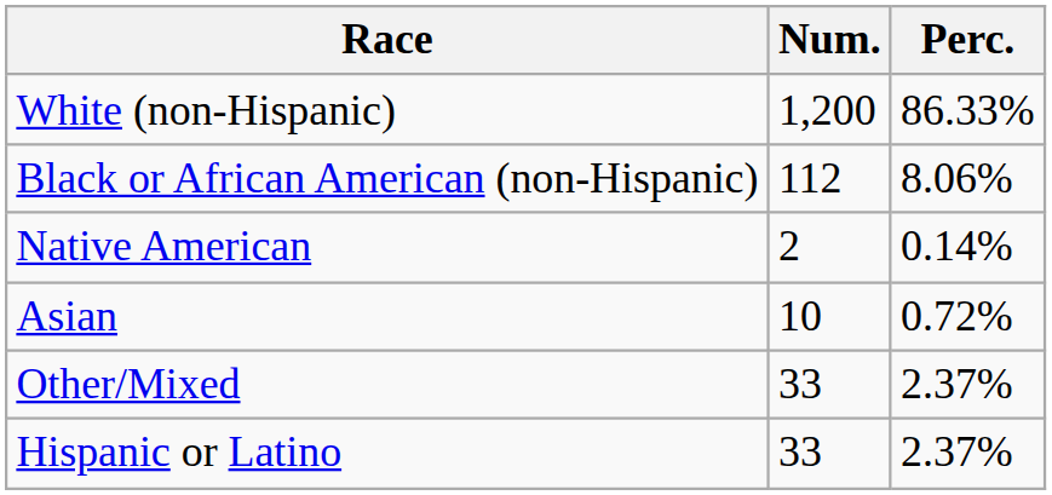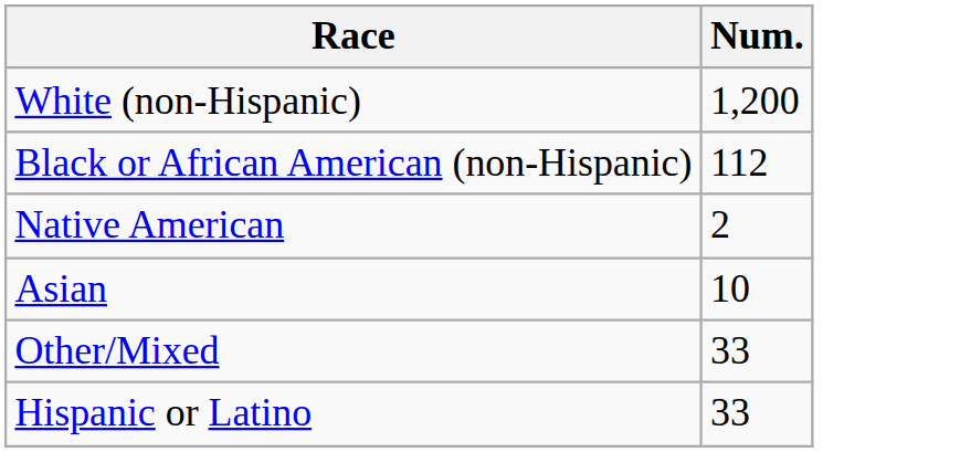- column: Perc. | 86.33% | 8.06% | 0.14% | 0.72% | 2.37% | 2.37%
